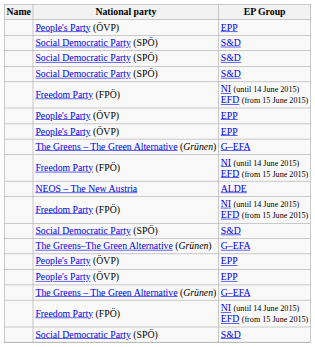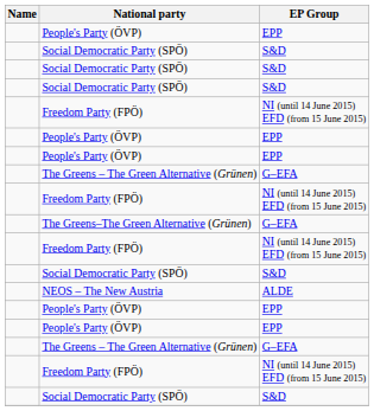rows swapped: NEOS – The New Austria <-> The Greens–The Green Alternative (Grünen)
